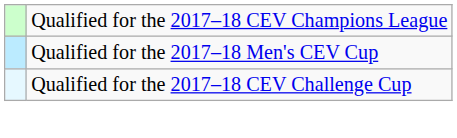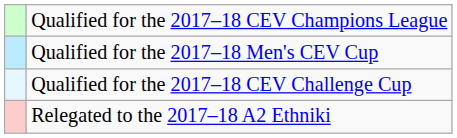+ row: Relegated to the 2017–18 A2 Ethniki
